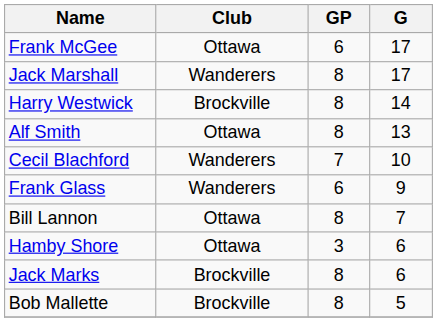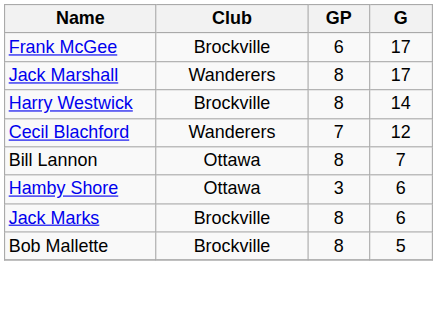Frank McGee | Club: Ottawa -> Brockville
- row: Alf Smith | Ottawa | 8 | 13
Cecil Blachford | G: 10 -> 12
- row: Frank Glass | Wanderers | 6 | 9
